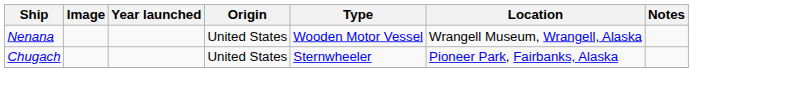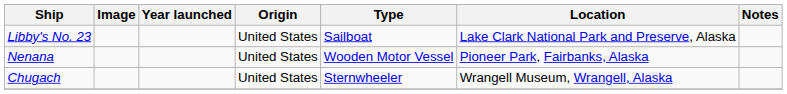+ row: Libby's No. 23 | United States | Sailboat | Lake Clark National Park and Preserve, Alaska
Nenana | Location: Wrangell Museum, Wrangell, Alaska -> Pioneer Park, Fairbanks, Alaska
Chugach | Location: Pioneer Park, Fairbanks, Alaska -> Wrangell Museum, Wrangell, Alaska
